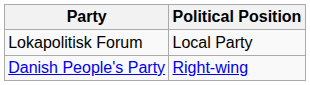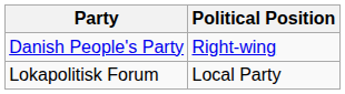rows swapped: Lokapolitisk Forum <-> Danish People's Party
